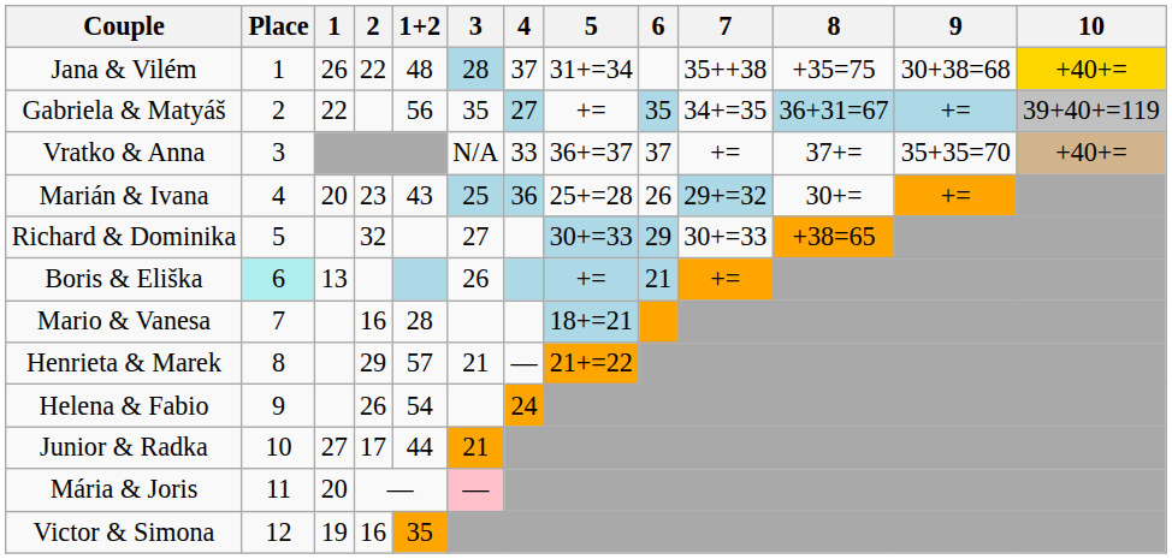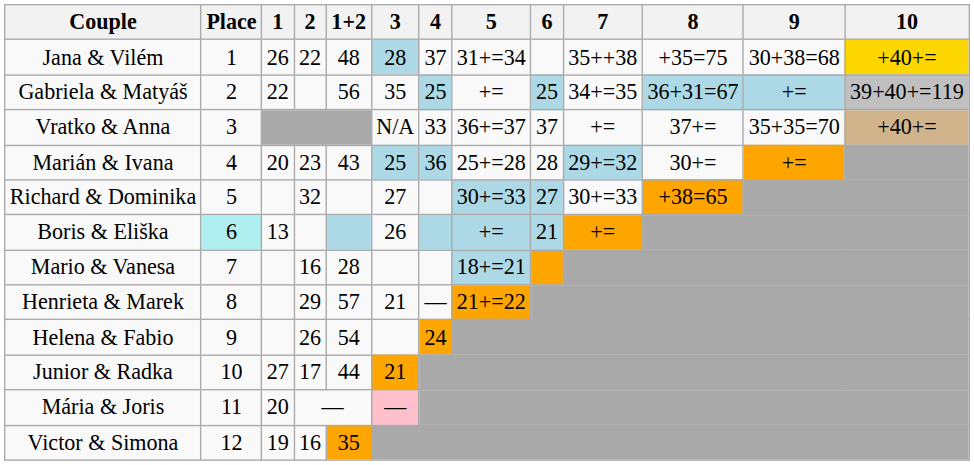Gabriela & Matyáš | 4: 27 -> 25
Gabriela & Matyáš | 6: 35 -> 25
Marián & Ivana | 6: 26 -> 28
Richard & Dominika | 6: 29 -> 27
